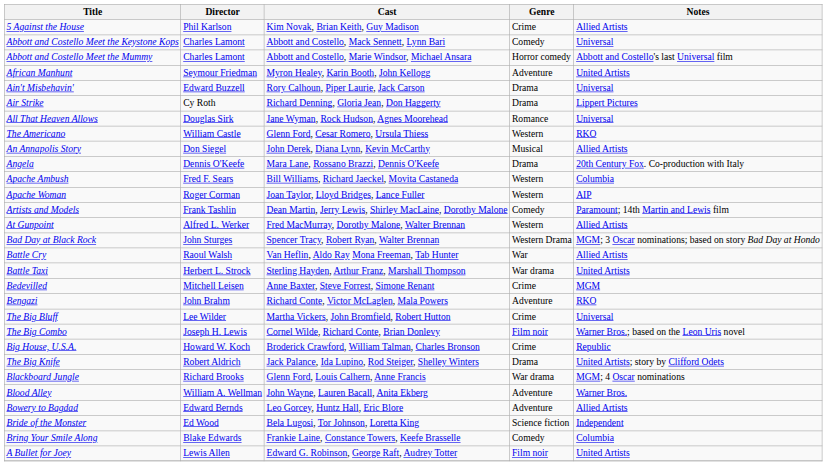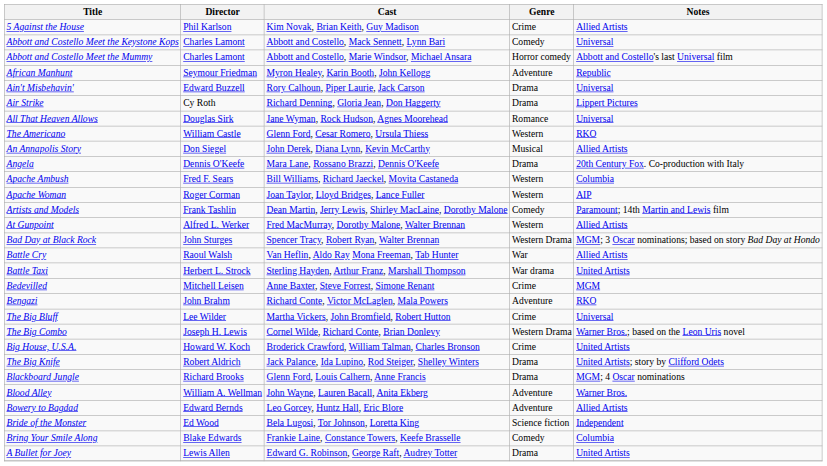African Manhunt | Notes: United Artists -> Republic
The Big Combo | Genre: Film noir -> Western Drama
Big House, U.S.A. | Notes: Republic -> United Artists
Blackboard Jungle | Genre: War drama -> Drama
A Bullet for Joey | Genre: Film noir -> Drama
